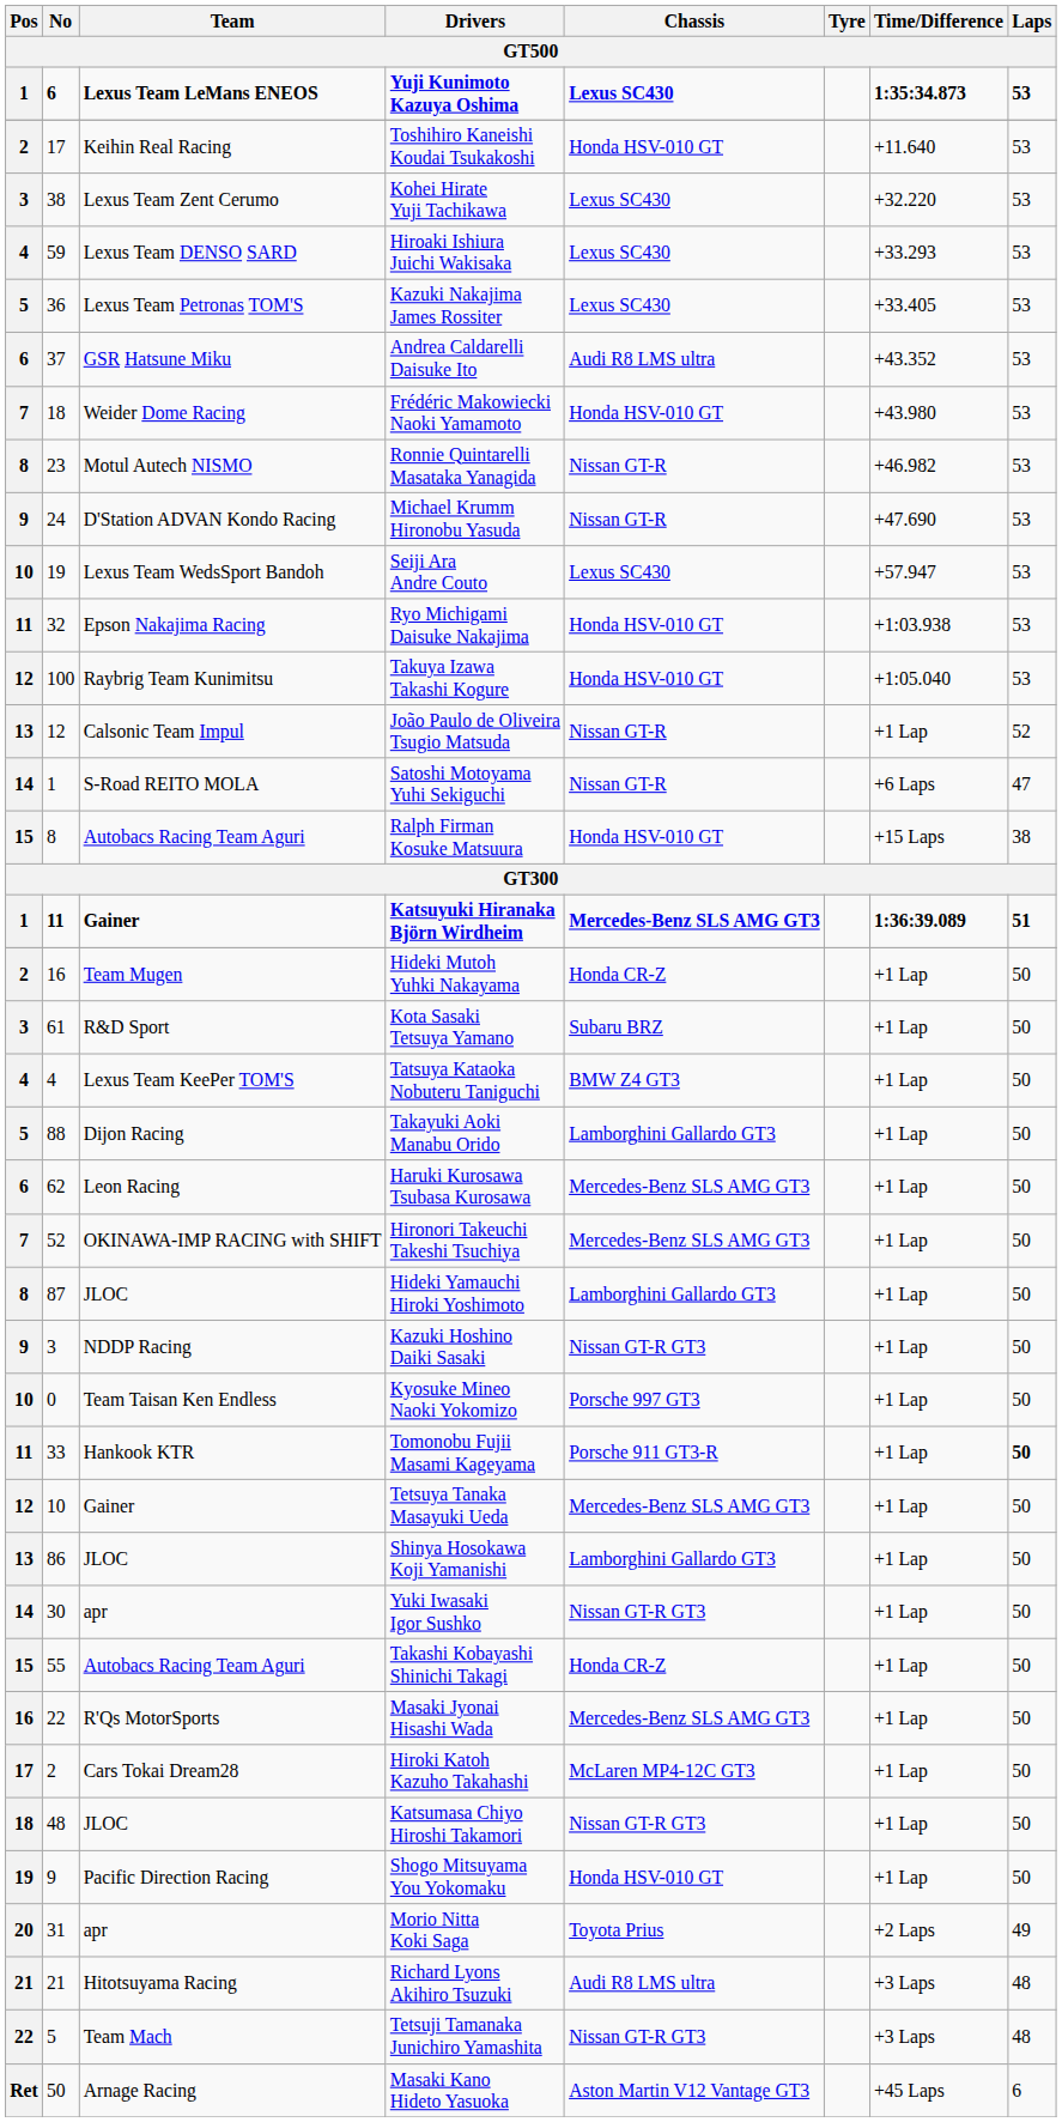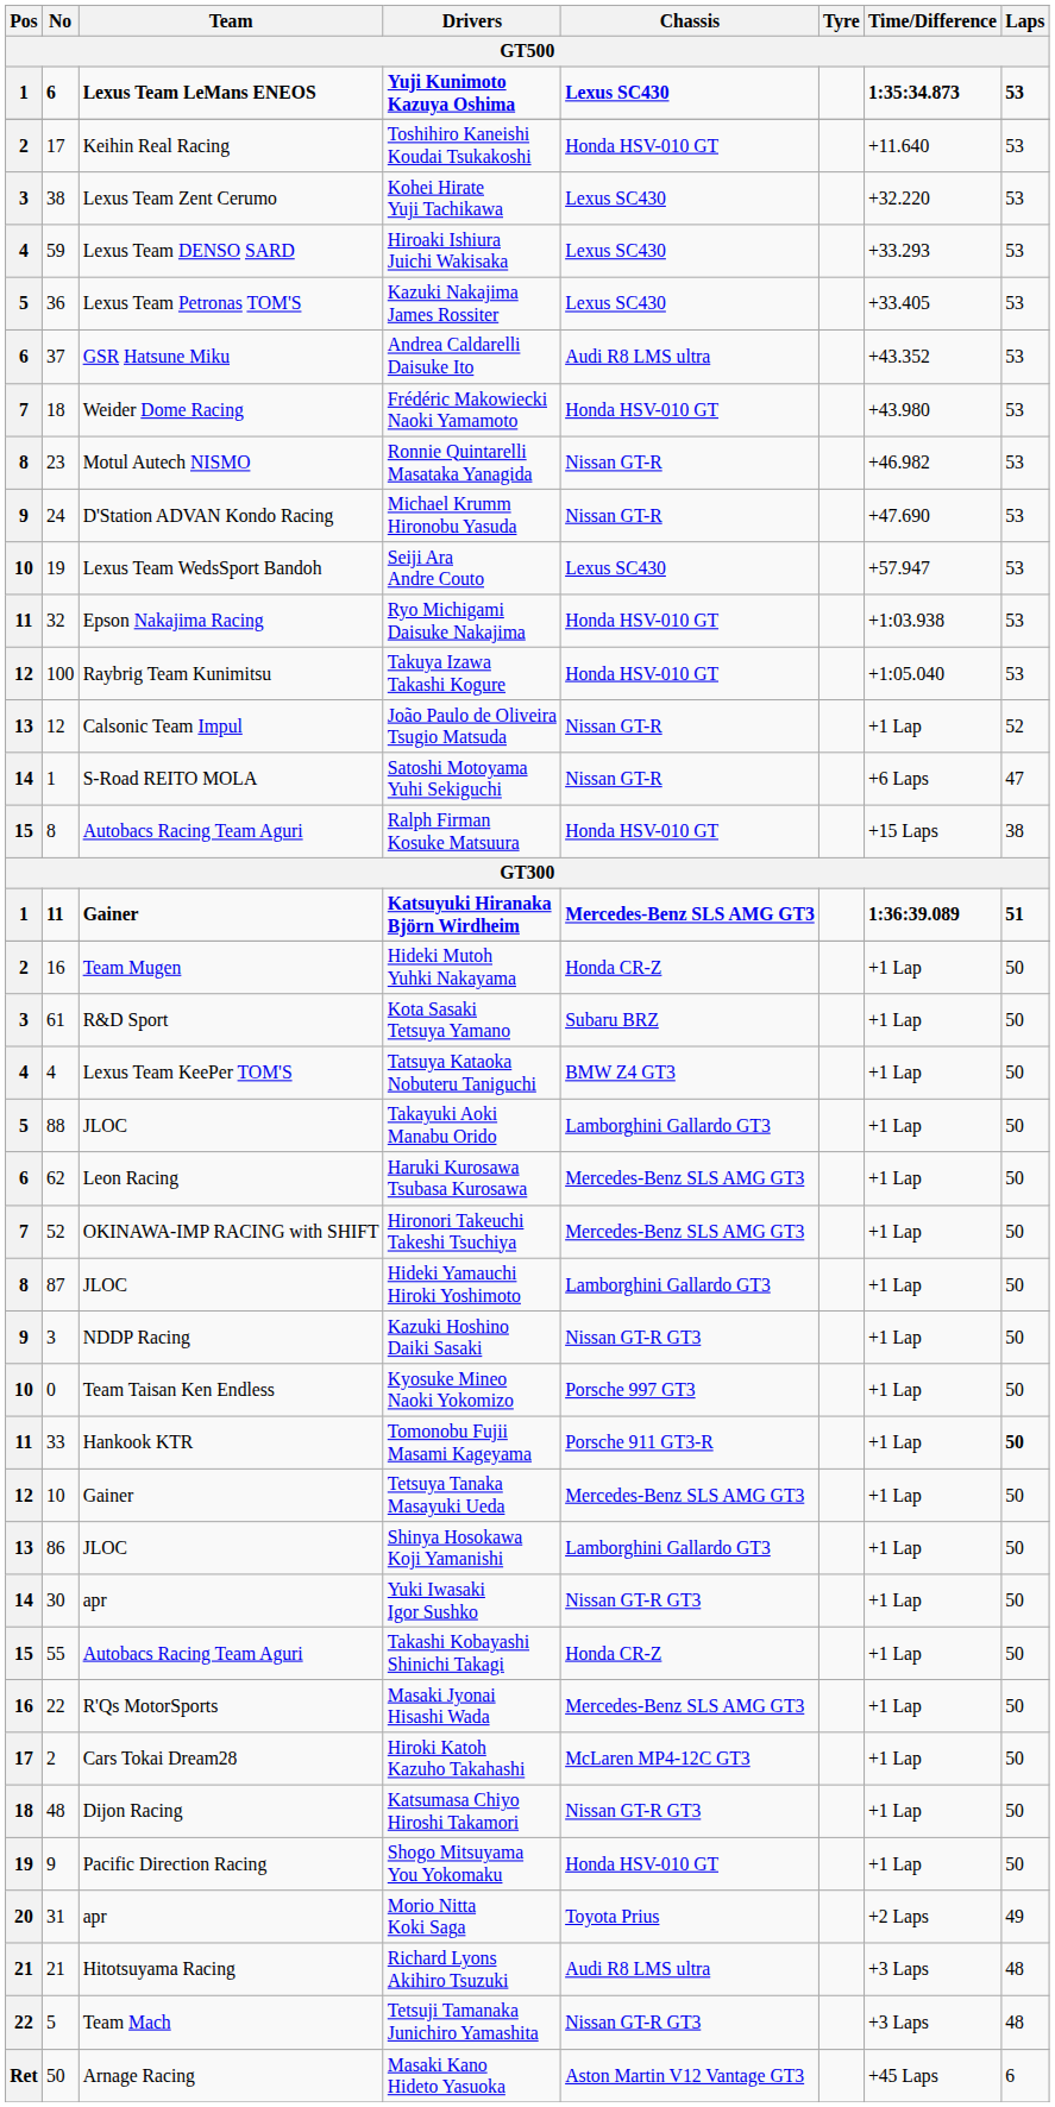Takayuki Aoki Manabu Orido | Team: Dijon Racing -> JLOC
Katsumasa Chiyo Hiroshi Takamori | Team: JLOC -> Dijon Racing
